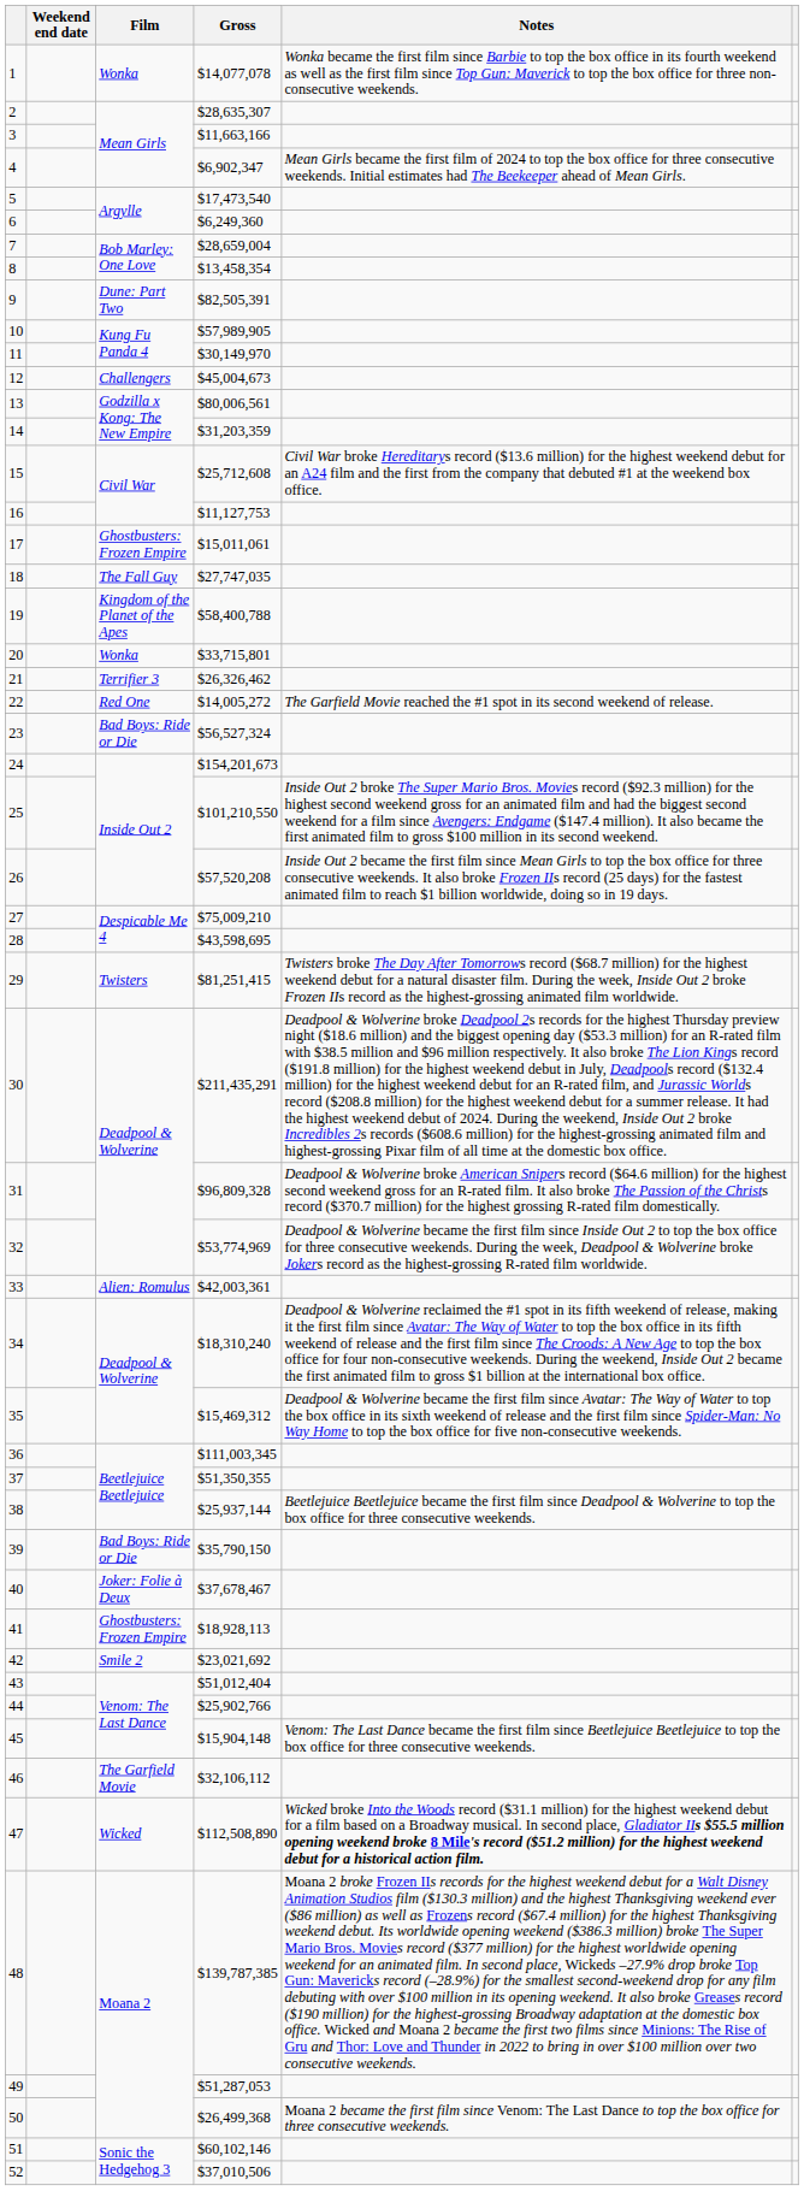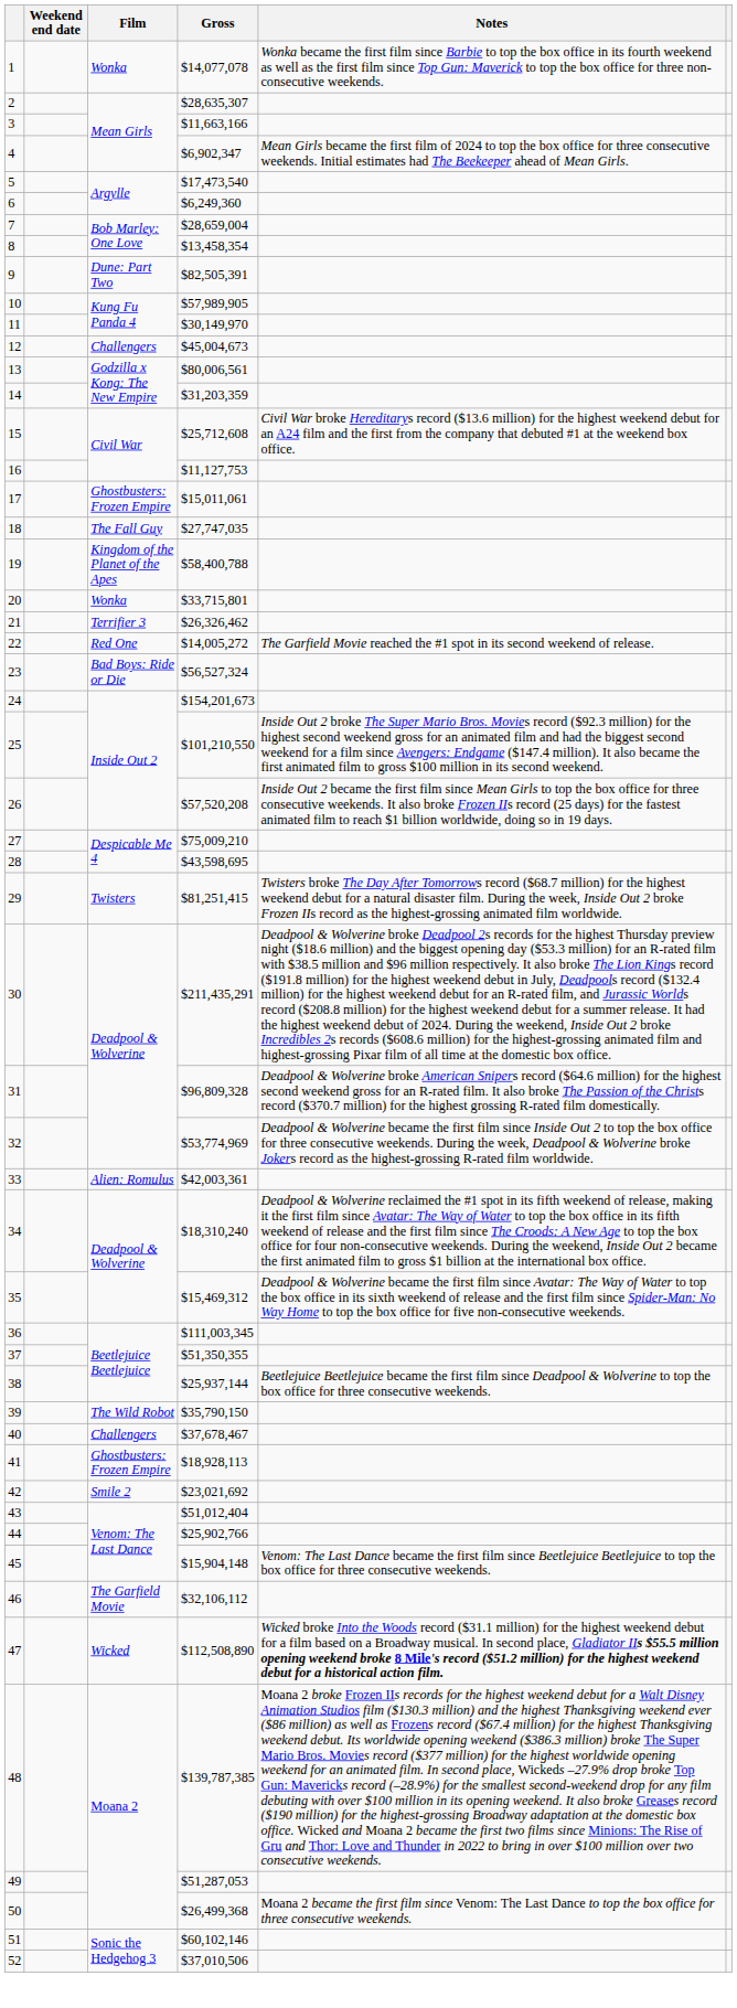39 | Film: Bad Boys: Ride or Die -> The Wild Robot
40 | Film: Joker: Folie à Deux -> Challengers
